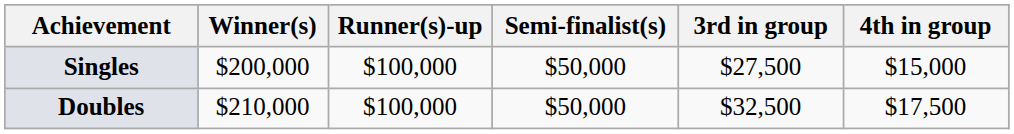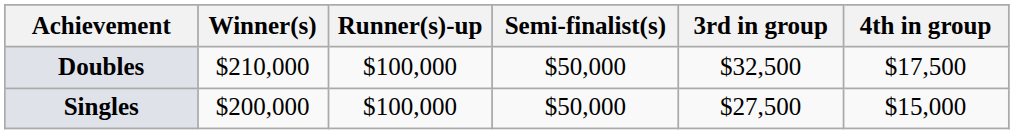rows swapped: Singles <-> Doubles
